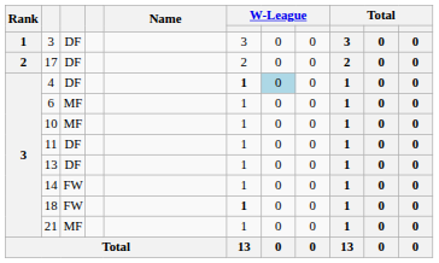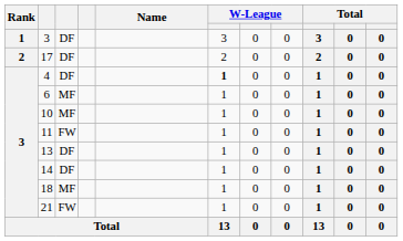4 | column 7: lightblue background -> no background
11 | column 3: DF -> FW
14 | column 3: FW -> DF
18 | column 3: FW -> MF
18 | column 6: bold -> normal
21 | column 3: MF -> FW
